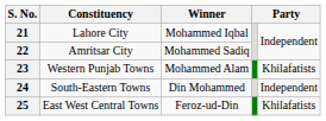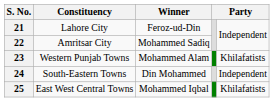21 | Winner: Mohammed Iqbal -> Feroz-ud-Din
25 | Winner: Feroz-ud-Din -> Mohammed Iqbal
